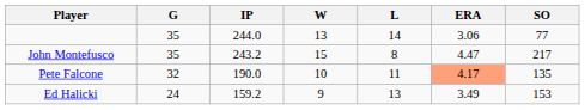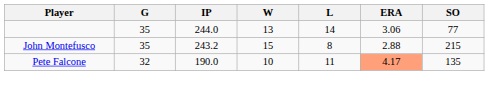John Montefusco | ERA: 4.47 -> 2.88
John Montefusco | SO: 217 -> 215
- row: Ed Halicki | 24 | 159.2 | 9 | 13 | 3.49 | 153
